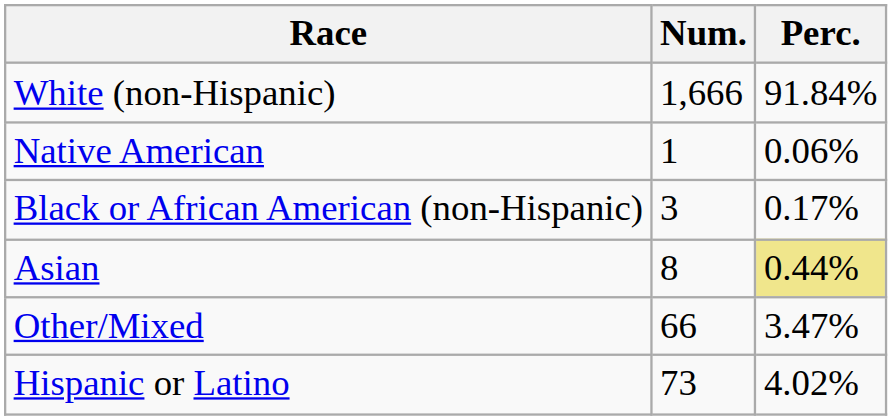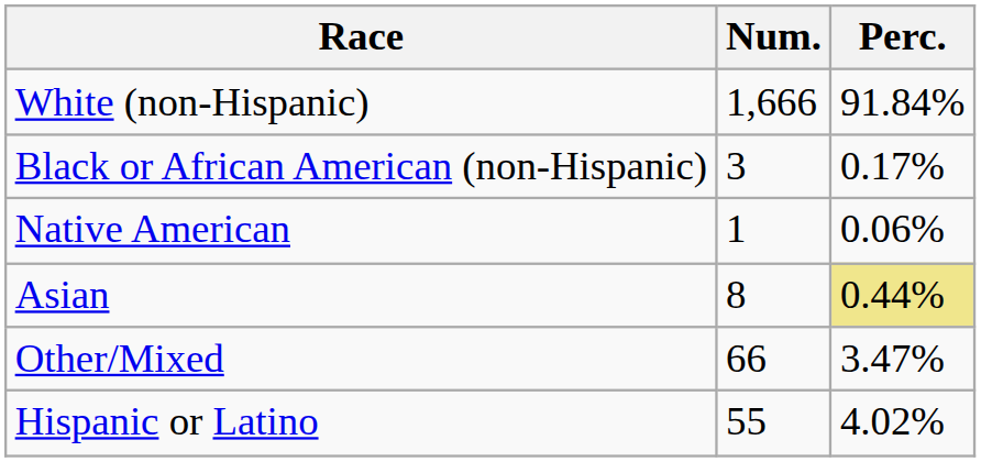rows swapped: Black or African American (non-Hispanic) <-> Native American
Hispanic or Latino | Num.: 73 -> 55
